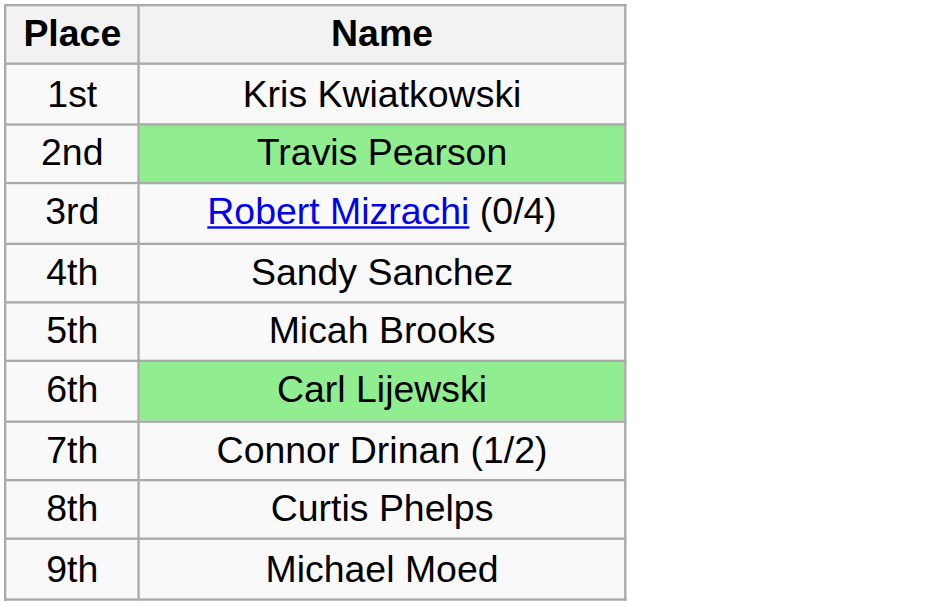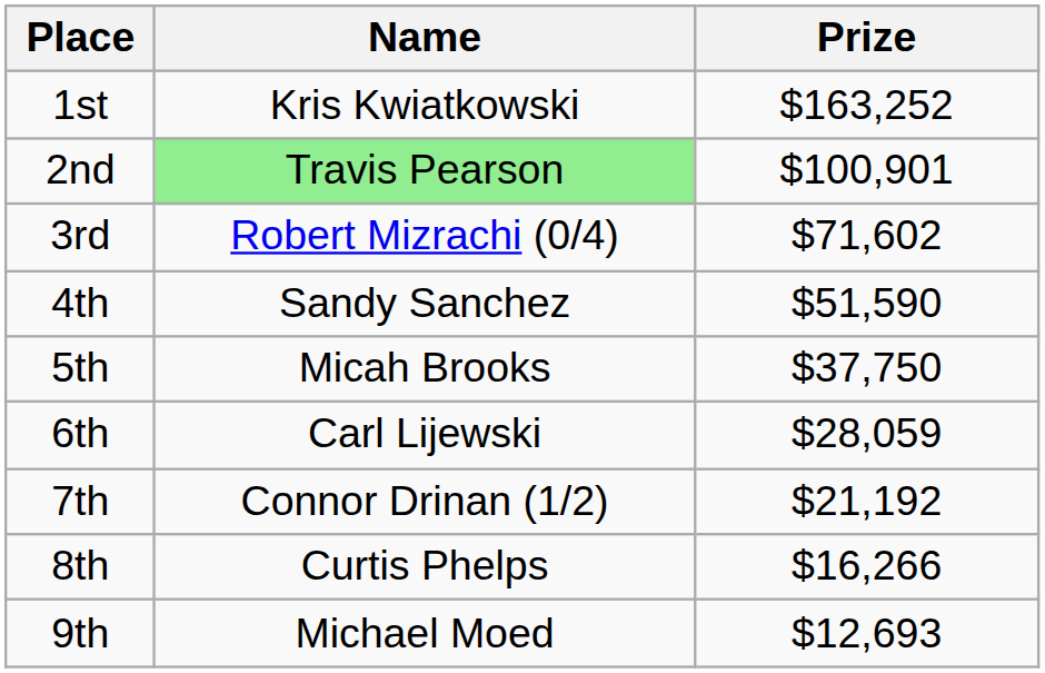+ column: Prize | $163,252 | $100,901 | $71,602 | $51,590 | $37,750 | $28,059 | $21,192 | $16,266 | $12,693
6th | Name: lightgreen background -> no background
